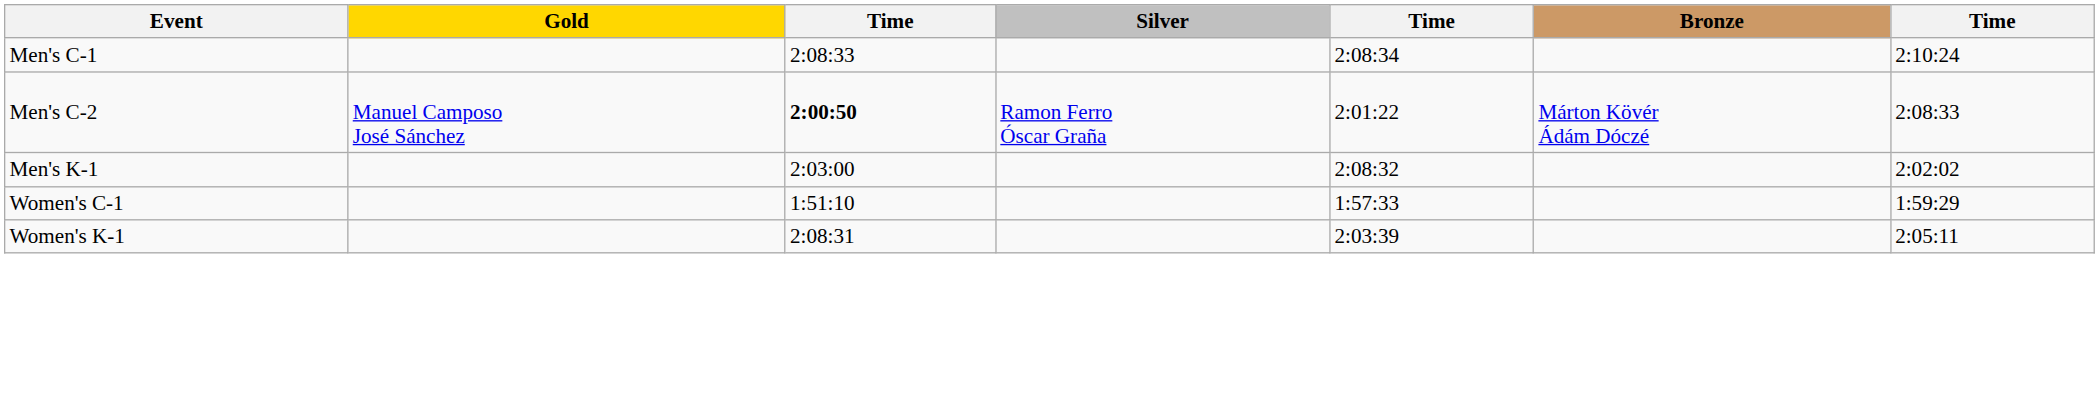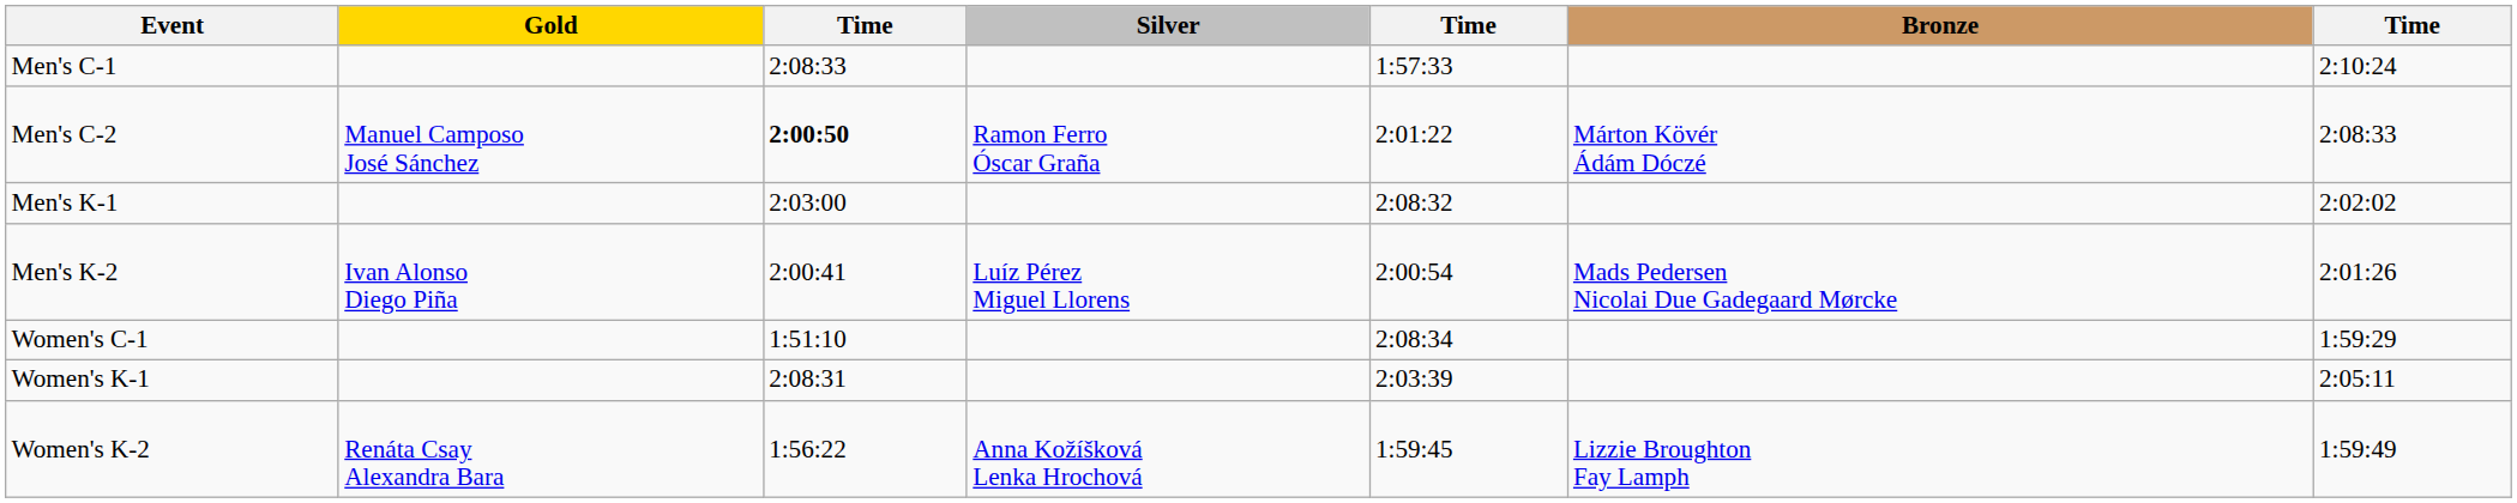Men's C-1 | column 5: 2:08:34 -> 1:57:33
+ row: Men's K-2 | Ivan Alonso Diego Piña | 2:00:41 | Luíz Pérez Miguel Llorens | 2:00:54 | Mads Pedersen Nicolai Due Gadegaard Mørcke | 2:01:26
Women's C-1 | column 5: 1:57:33 -> 2:08:34
+ row: Women's K-2 | Renáta Csay Alexandra Bara | 1:56:22 | Anna Kožíšková Lenka Hrochová | 1:59:45 | Lizzie Broughton Fay Lamph | 1:59:49
